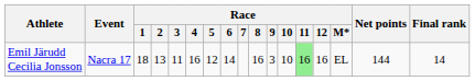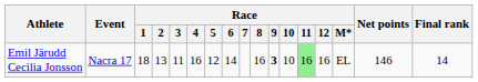Emil Järudd Cecilia Jonsson | Race / 9: normal -> bold
Emil Järudd Cecilia Jonsson | Net points: 144 -> 146
